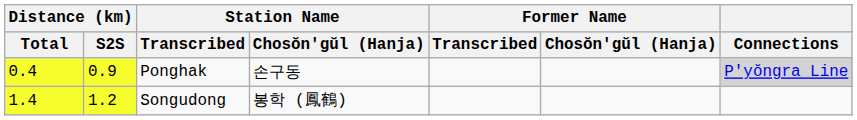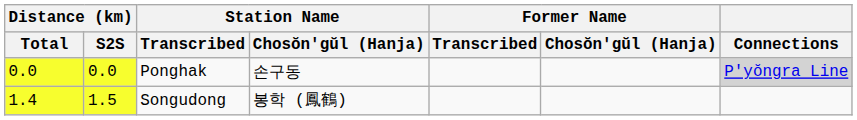Ponghak | Distance (km) / Total: 0.4 -> 0.0
Ponghak | Distance (km) / S2S: 0.9 -> 0.0
Songudong | Distance (km) / S2S: 1.2 -> 1.5
